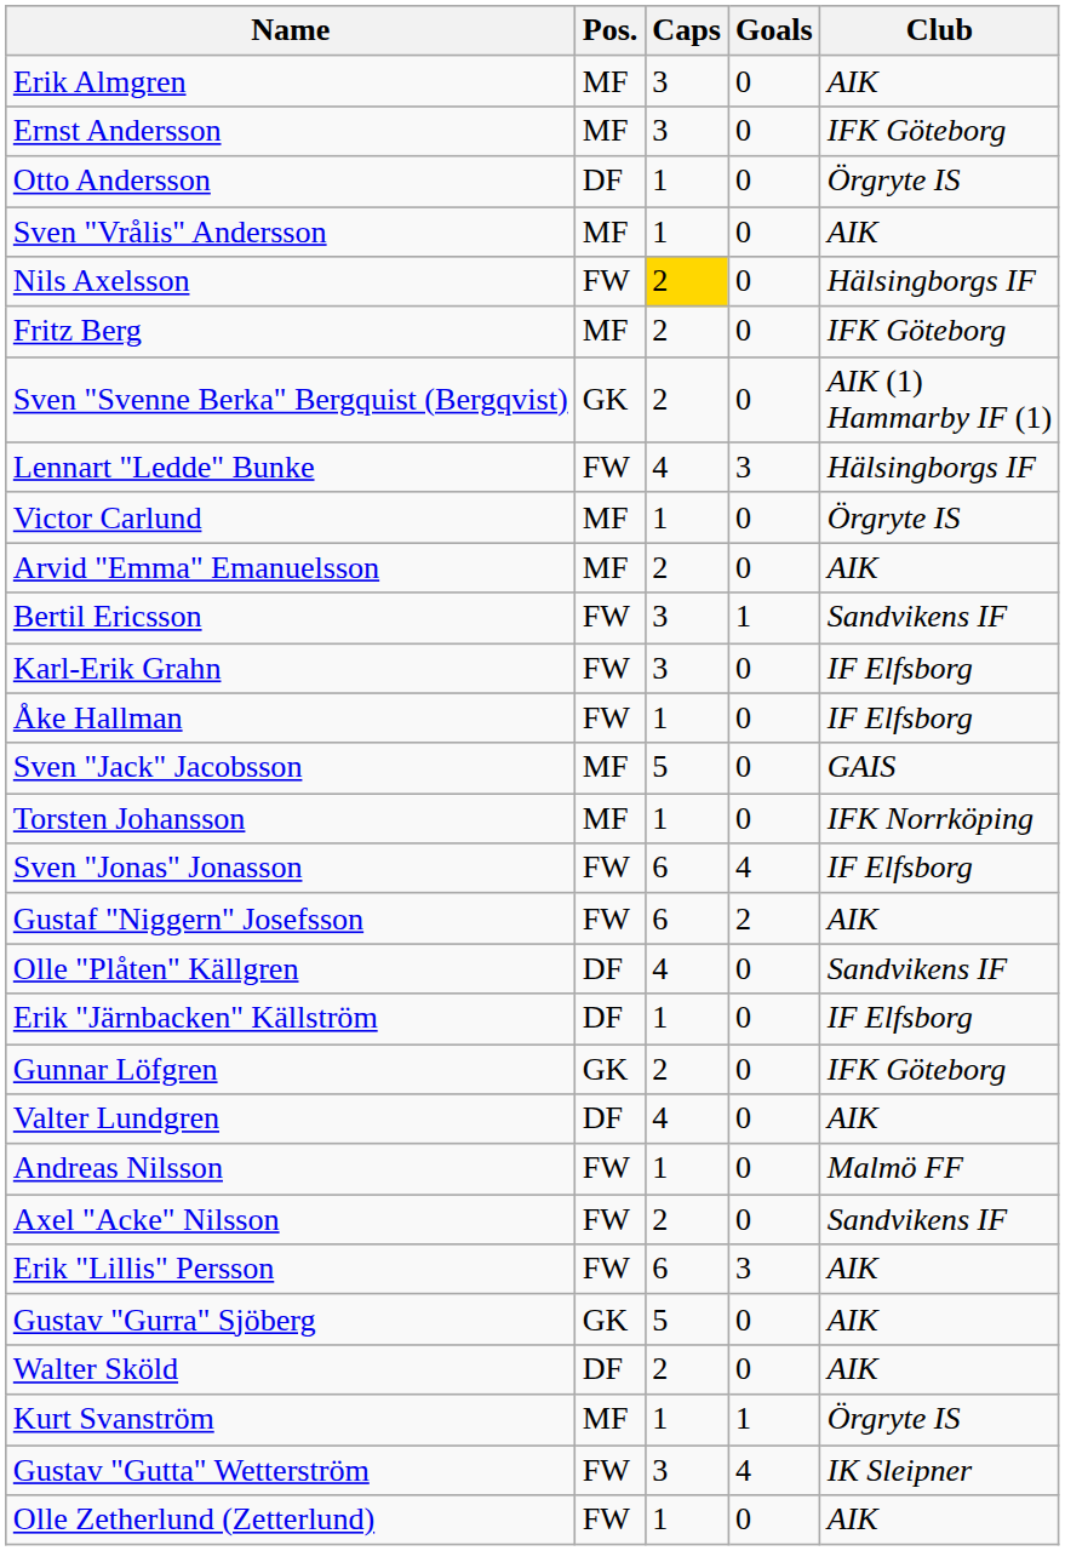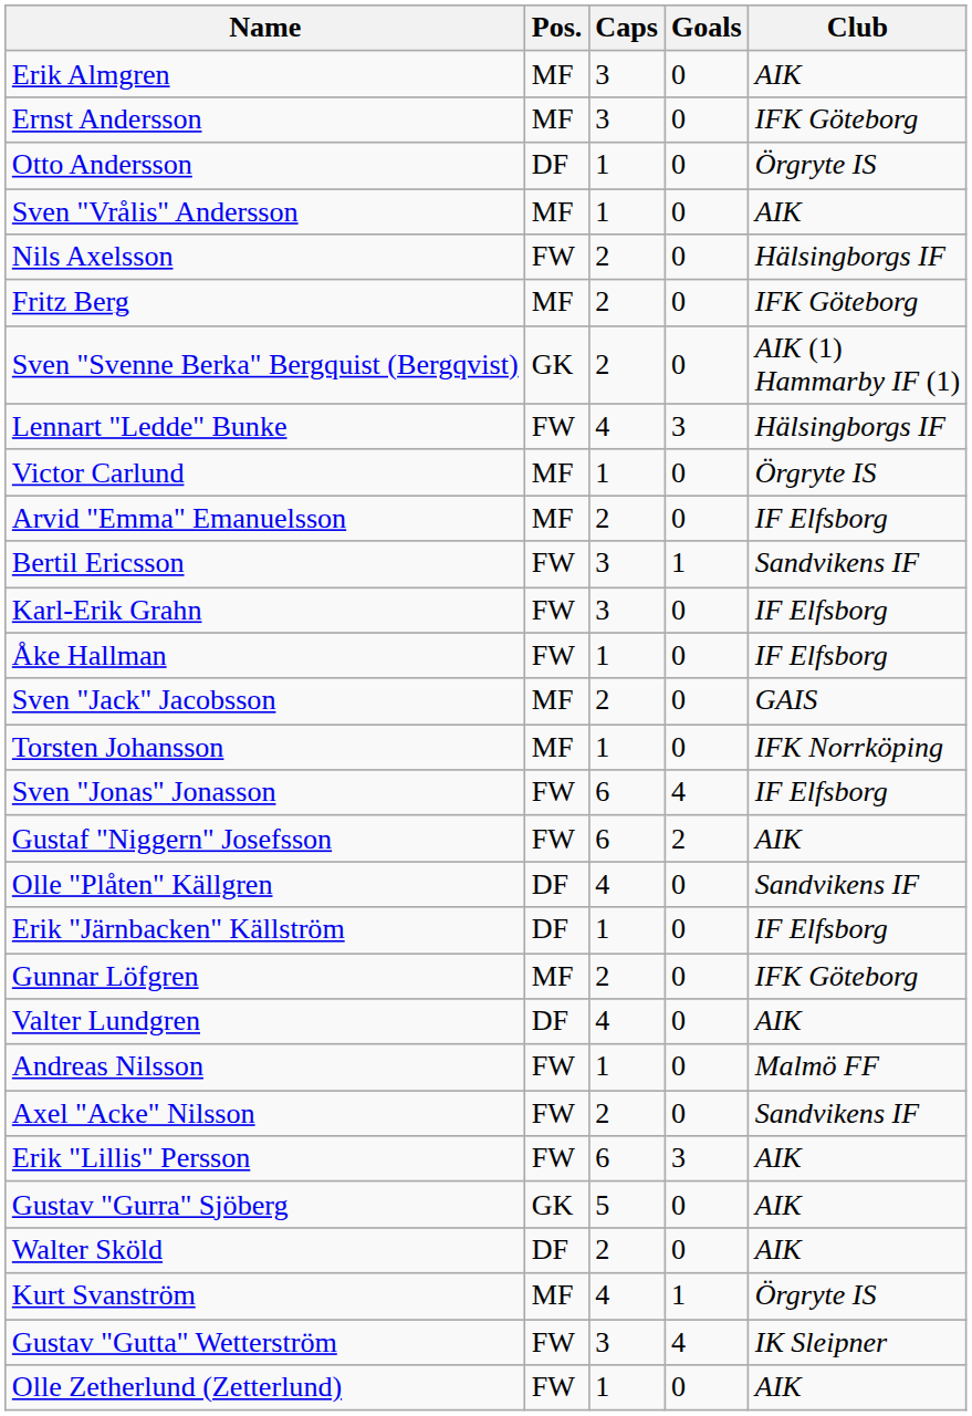Nils Axelsson | Caps: gold background -> no background
Arvid "Emma" Emanuelsson | Club: AIK -> IF Elfsborg
Sven "Jack" Jacobsson | Caps: 5 -> 2
Gunnar Löfgren | Pos.: GK -> MF
Kurt Svanström | Caps: 1 -> 4
